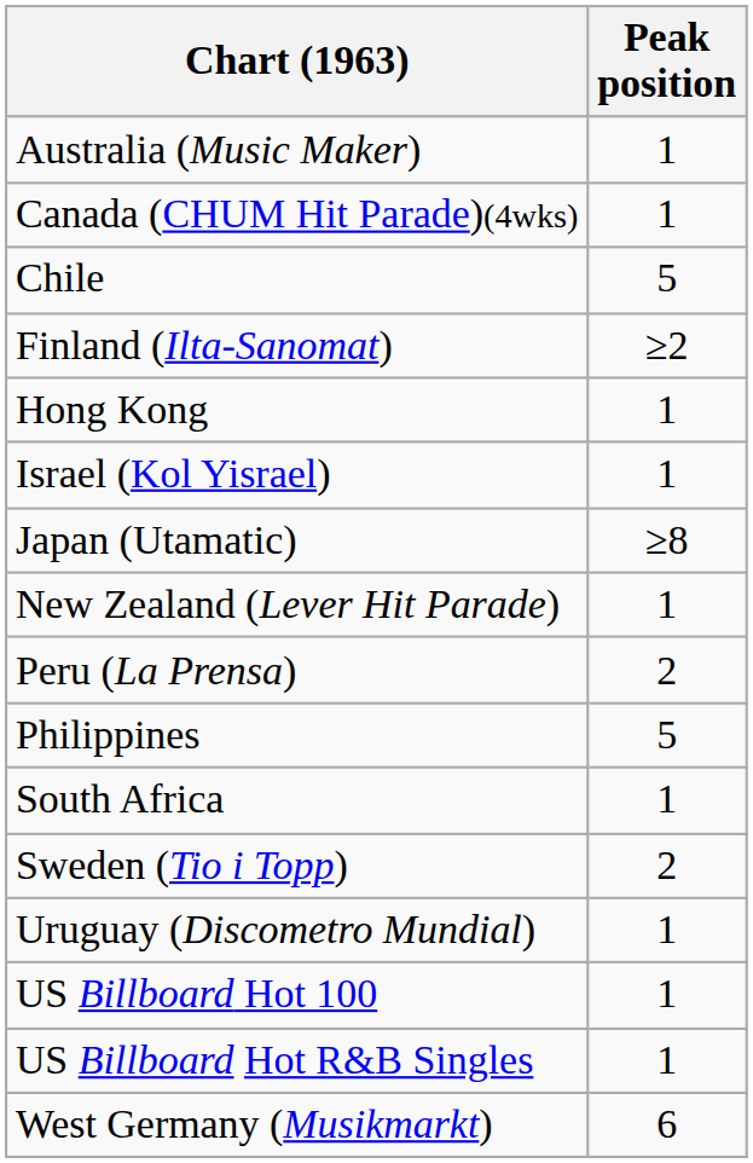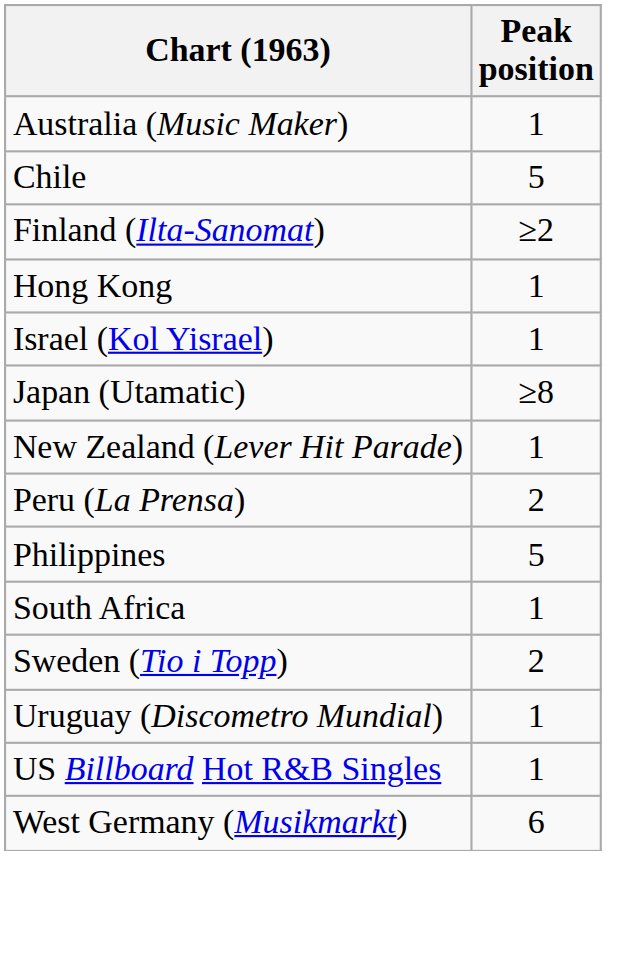- row: Canada (CHUM Hit Parade)(4wks) | 1
- row: US Billboard Hot 100 | 1
